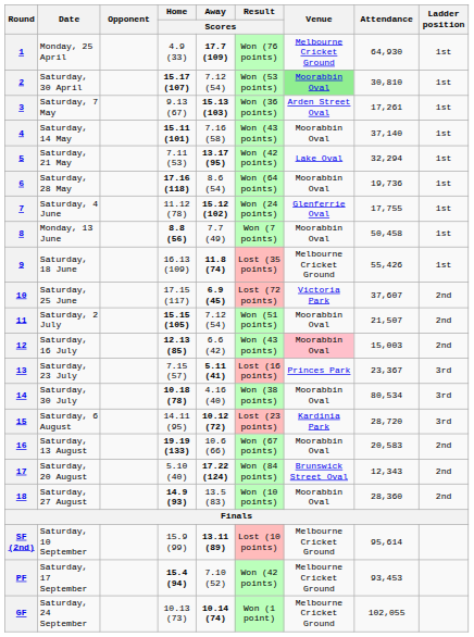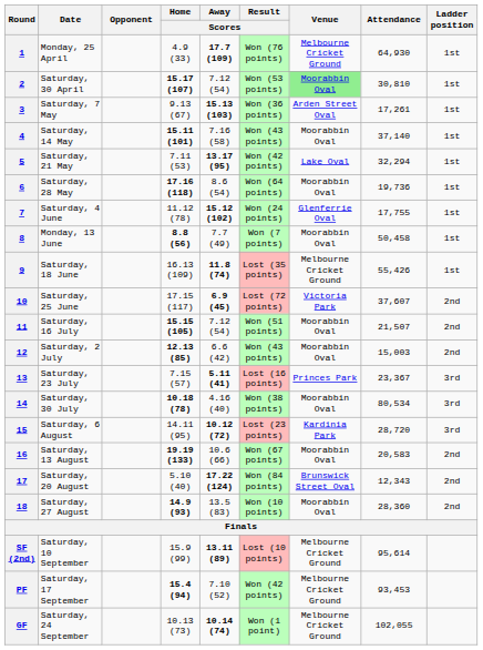11 | Date: Saturday, 2 July -> Saturday, 16 July
12 | Date: Saturday, 16 July -> Saturday, 2 July
12 | Venue: pink background -> no background
